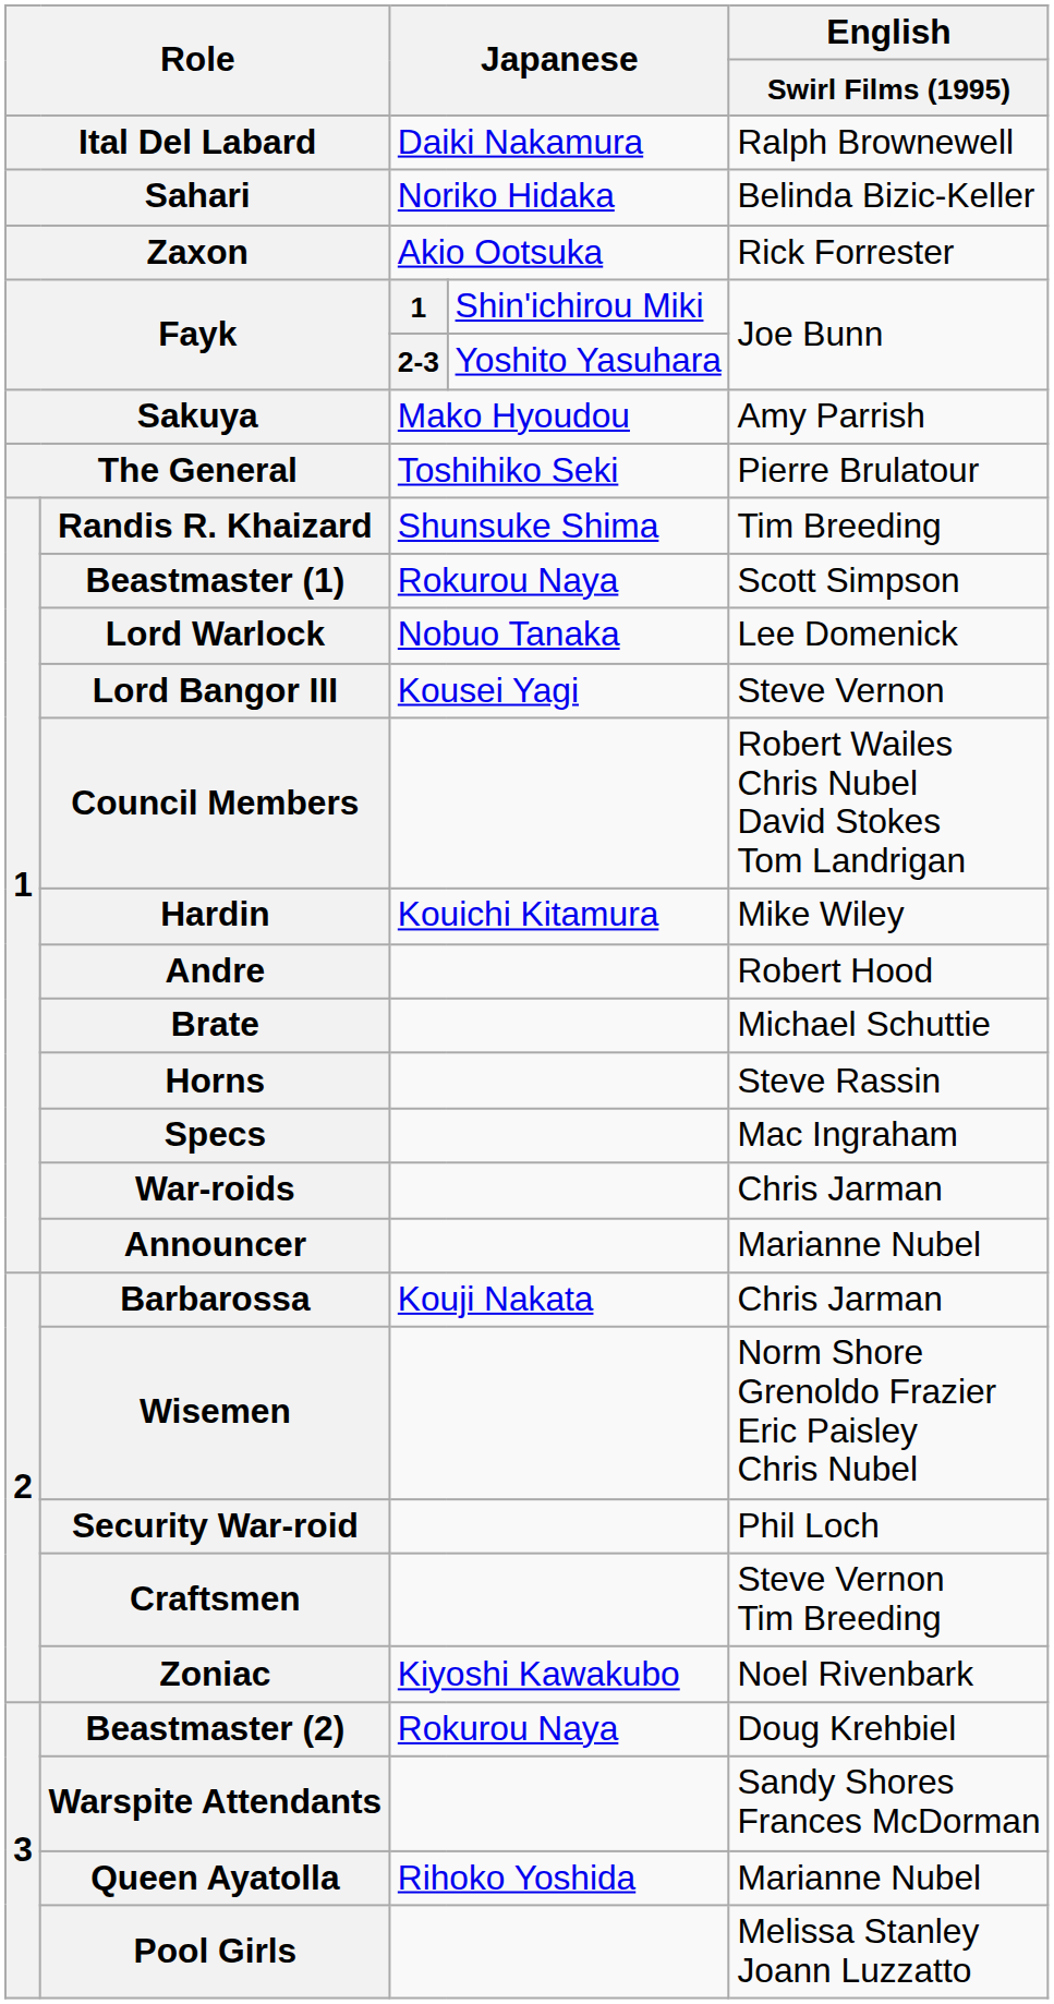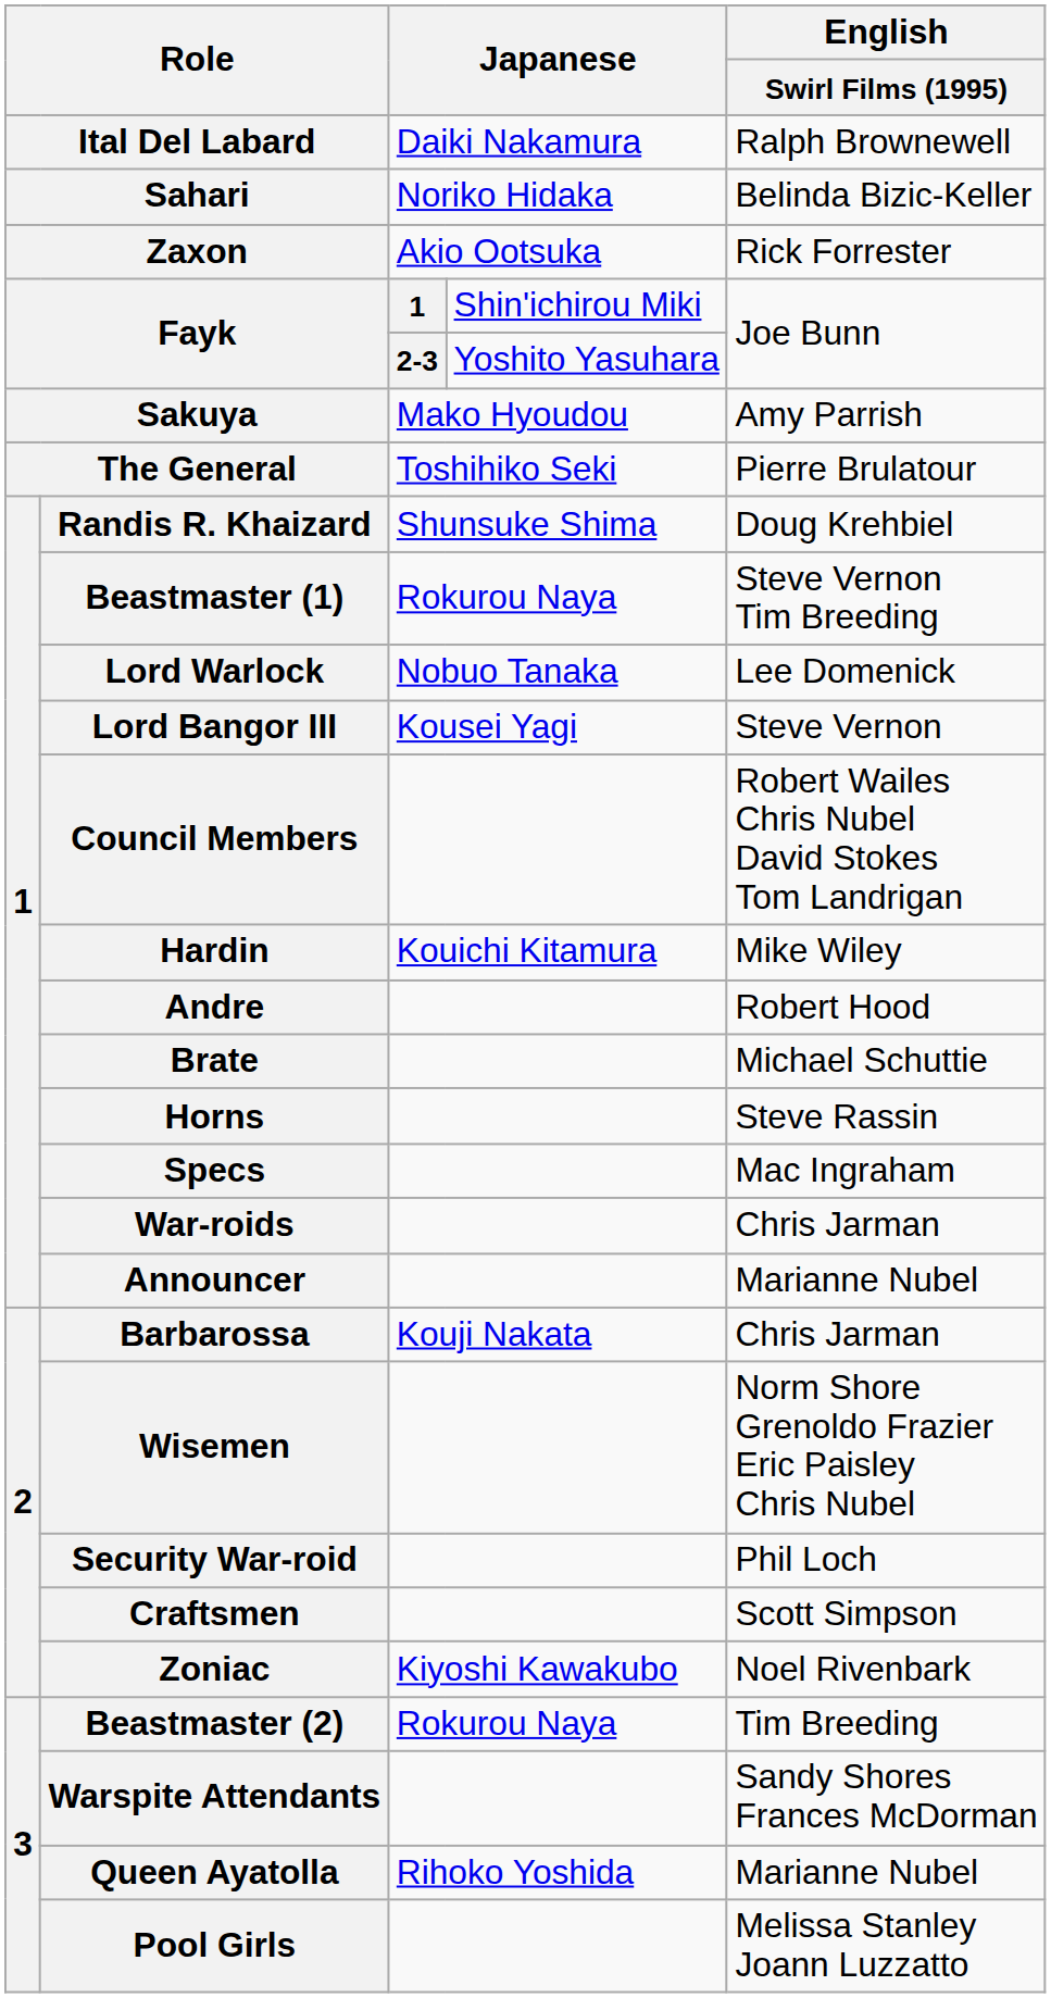Randis R. Khaizard | English / Swirl Films (1995): Tim Breeding -> Doug Krehbiel
Beastmaster (1) | English / Swirl Films (1995): Scott Simpson -> Steve Vernon Tim Breeding
Craftsmen | English / Swirl Films (1995): Steve Vernon Tim Breeding -> Scott Simpson
Beastmaster (2) | English / Swirl Films (1995): Doug Krehbiel -> Tim Breeding
